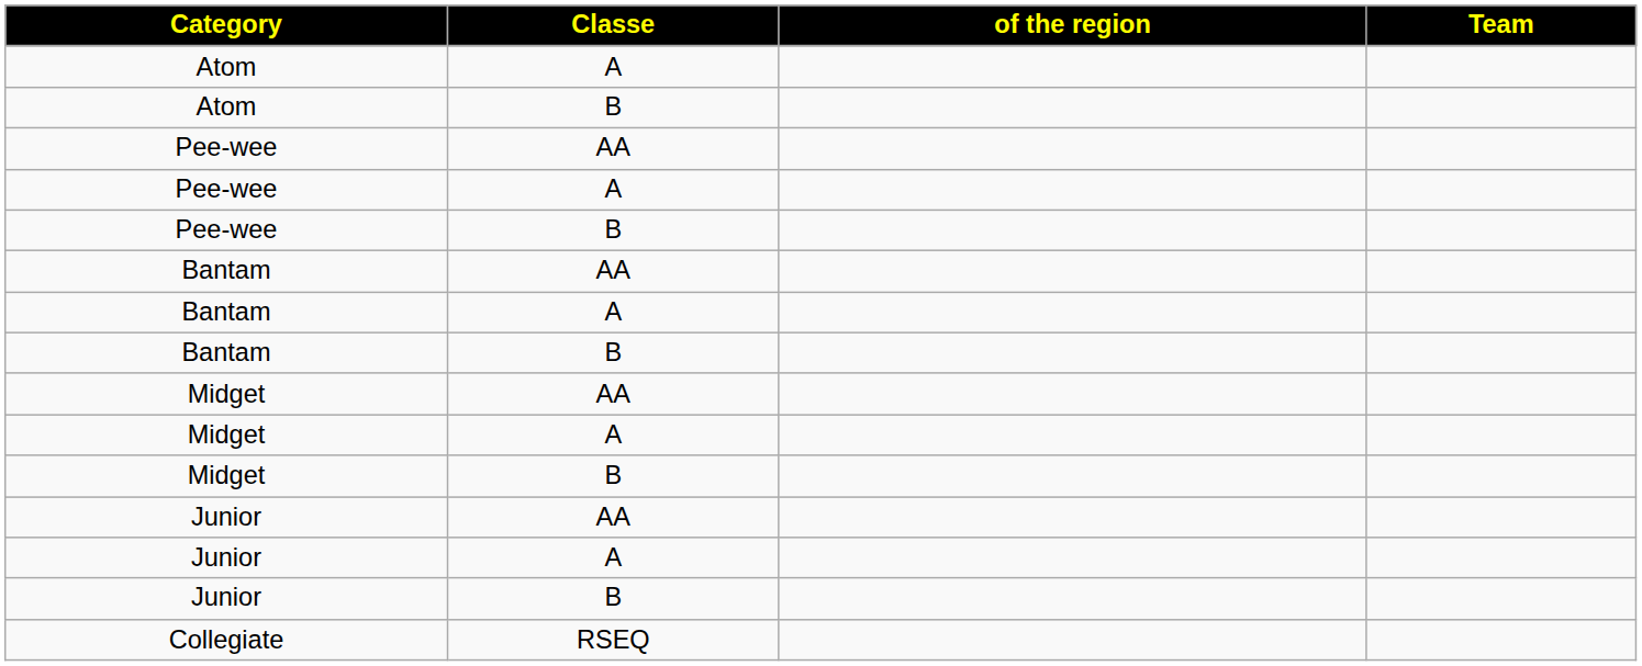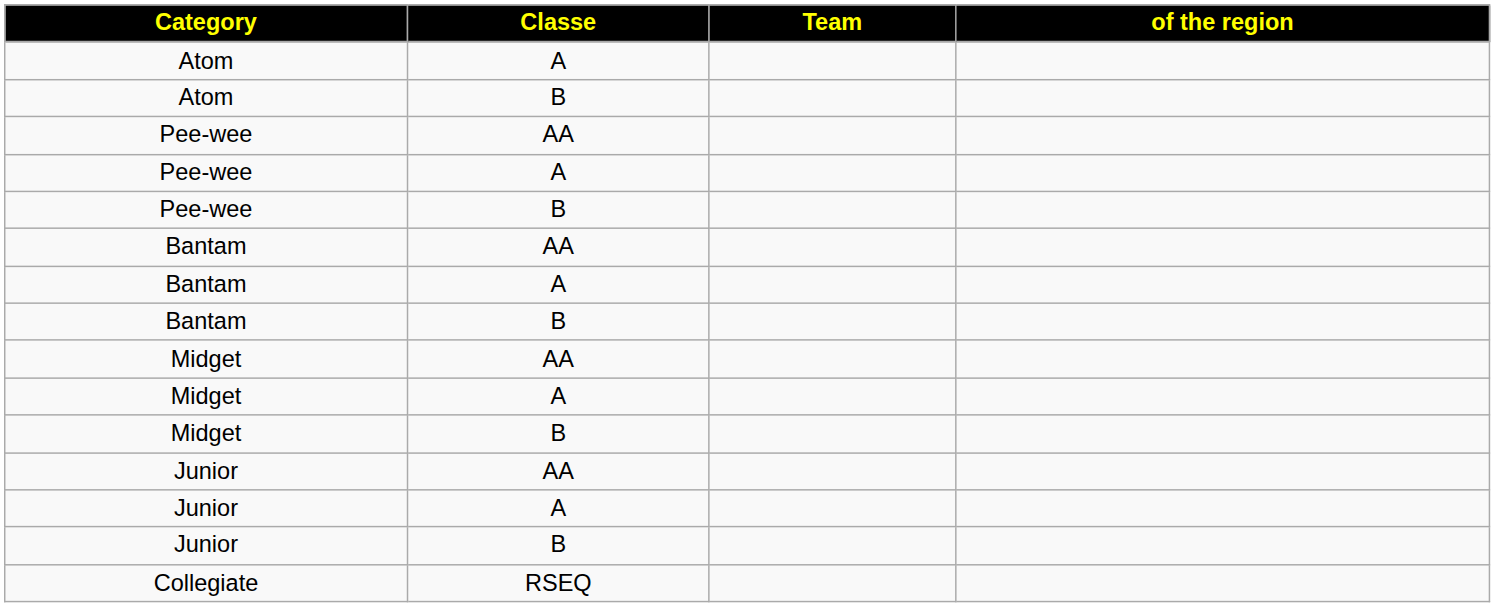columns swapped: Team <-> of the region
